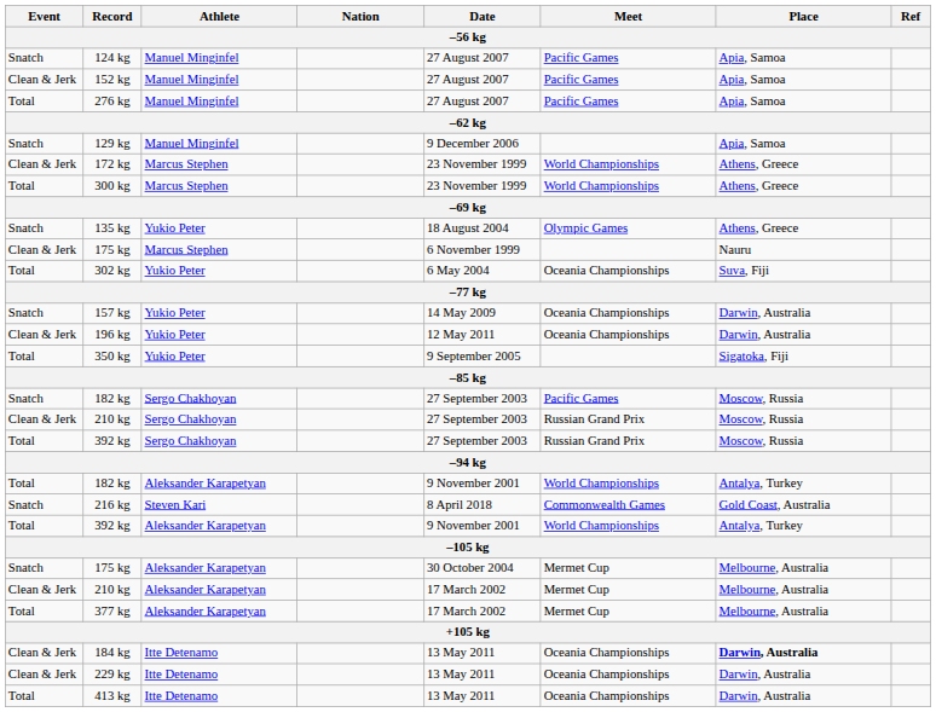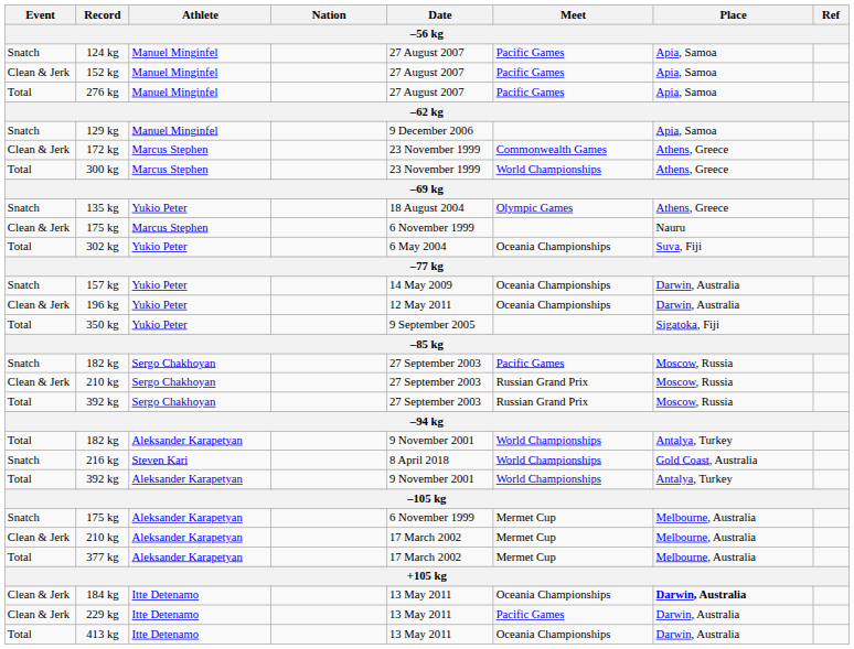172 kg | Meet: World Championships -> Commonwealth Games
216 kg | Meet: Commonwealth Games -> World Championships
175 kg / Aleksander Karapetyan | Date: 30 October 2004 -> 6 November 1999
229 kg | Meet: Oceania Championships -> Pacific Games
